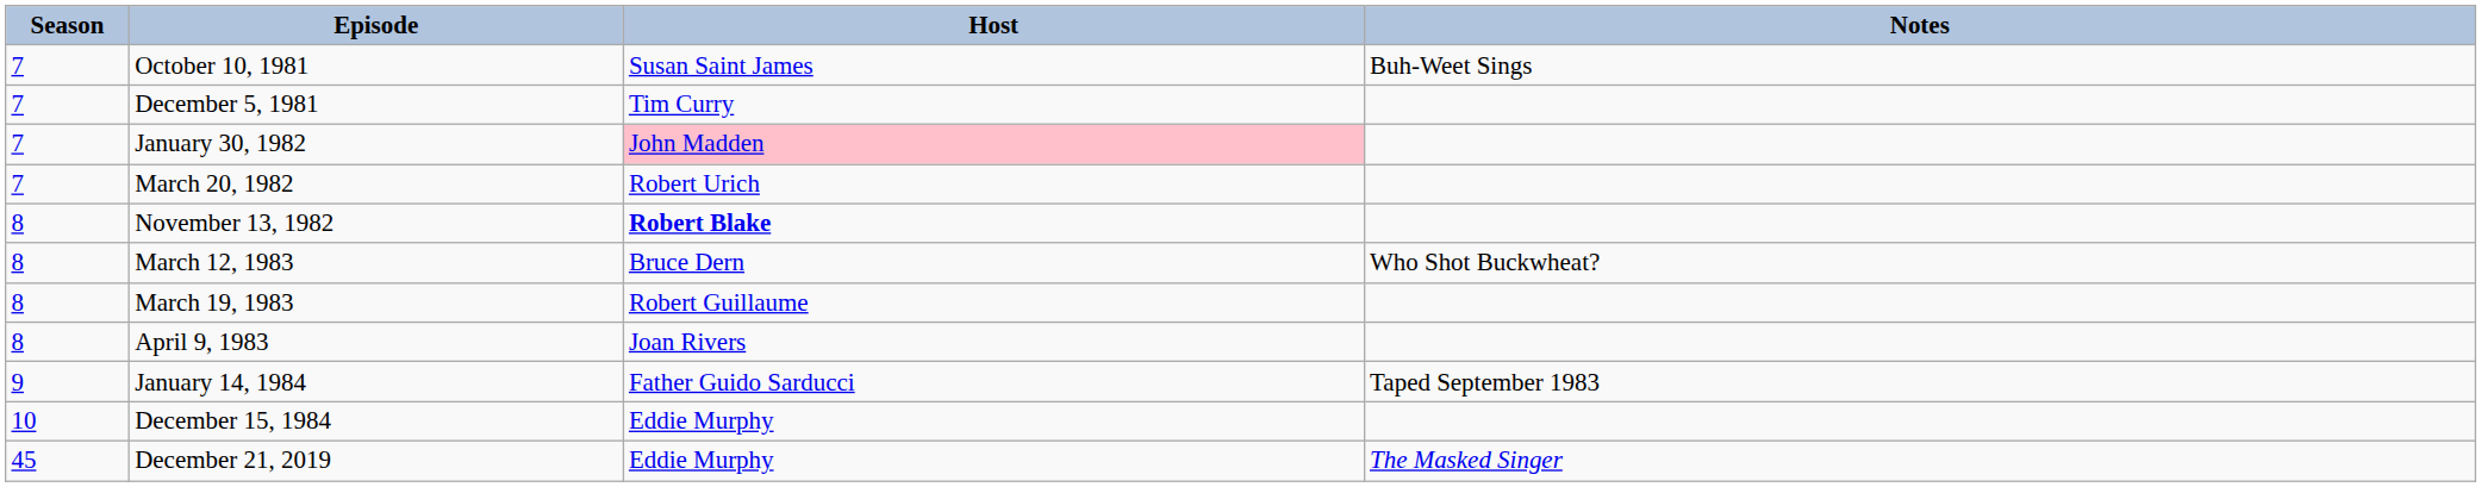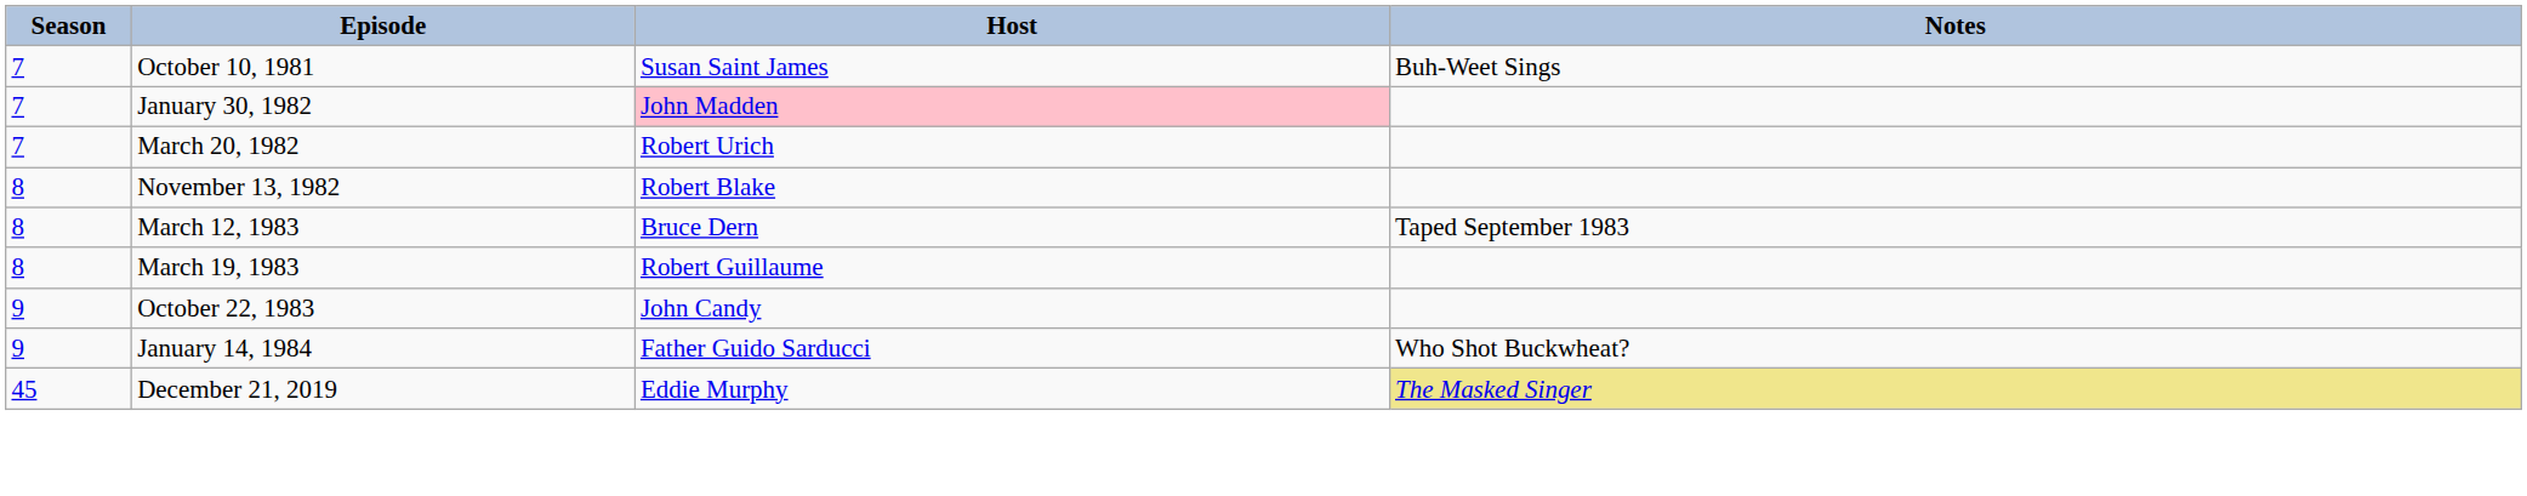- row: 7 | December 5, 1981 | Tim Curry
November 13, 1982 | Host: bold -> normal
March 12, 1983 | Notes: Who Shot Buckwheat? -> Taped September 1983
- row: 8 | April 9, 1983 | Joan Rivers
+ row: 9 | October 22, 1983 | John Candy
January 14, 1984 | Notes: Taped September 1983 -> Who Shot Buckwheat?
- row: 10 | December 15, 1984 | Eddie Murphy
December 21, 2019 | Notes: no background -> khaki background
